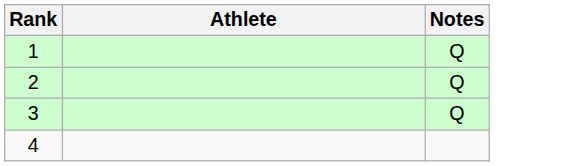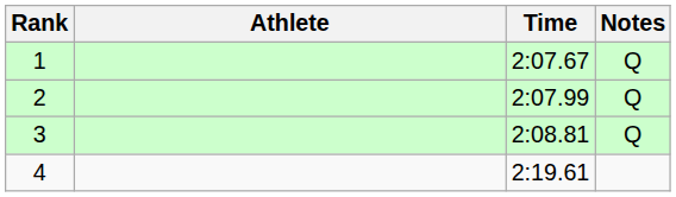+ column: Time | 2:07.67 | 2:07.99 | 2:08.81 | 2:19.61
